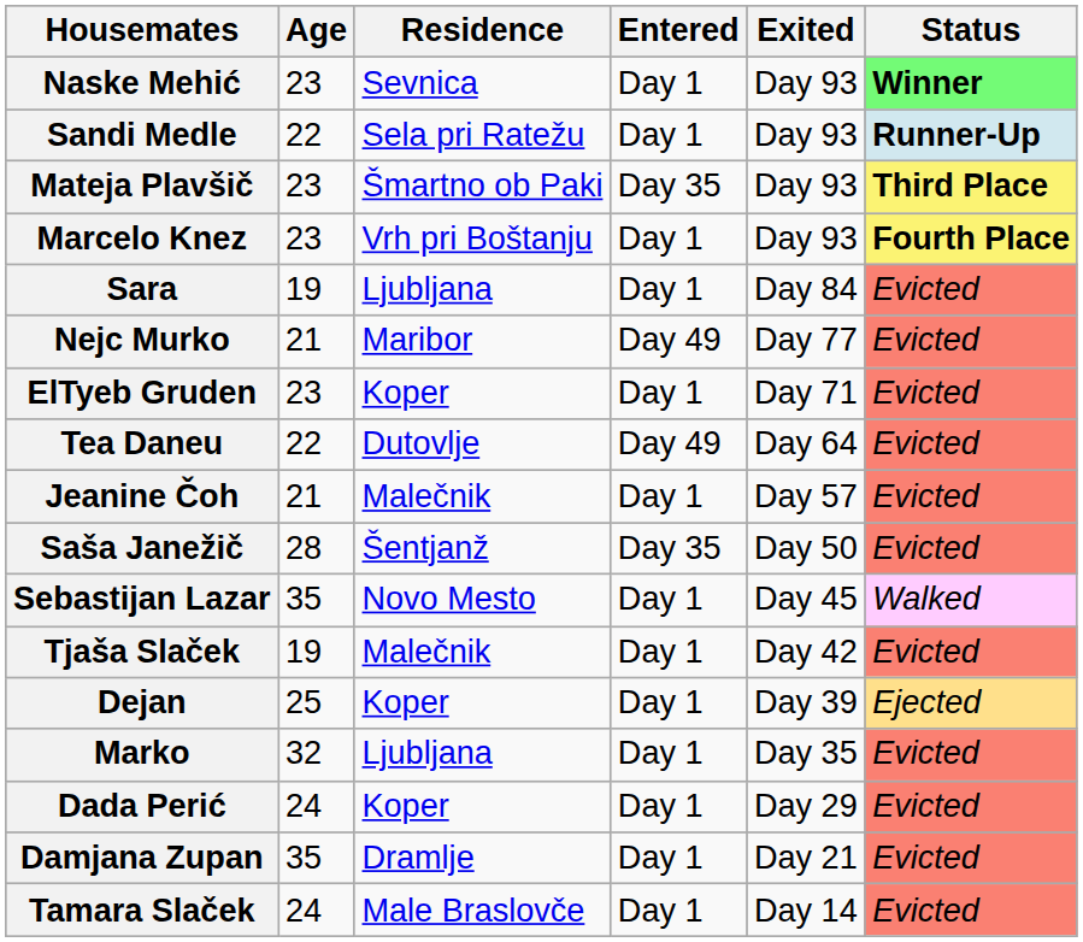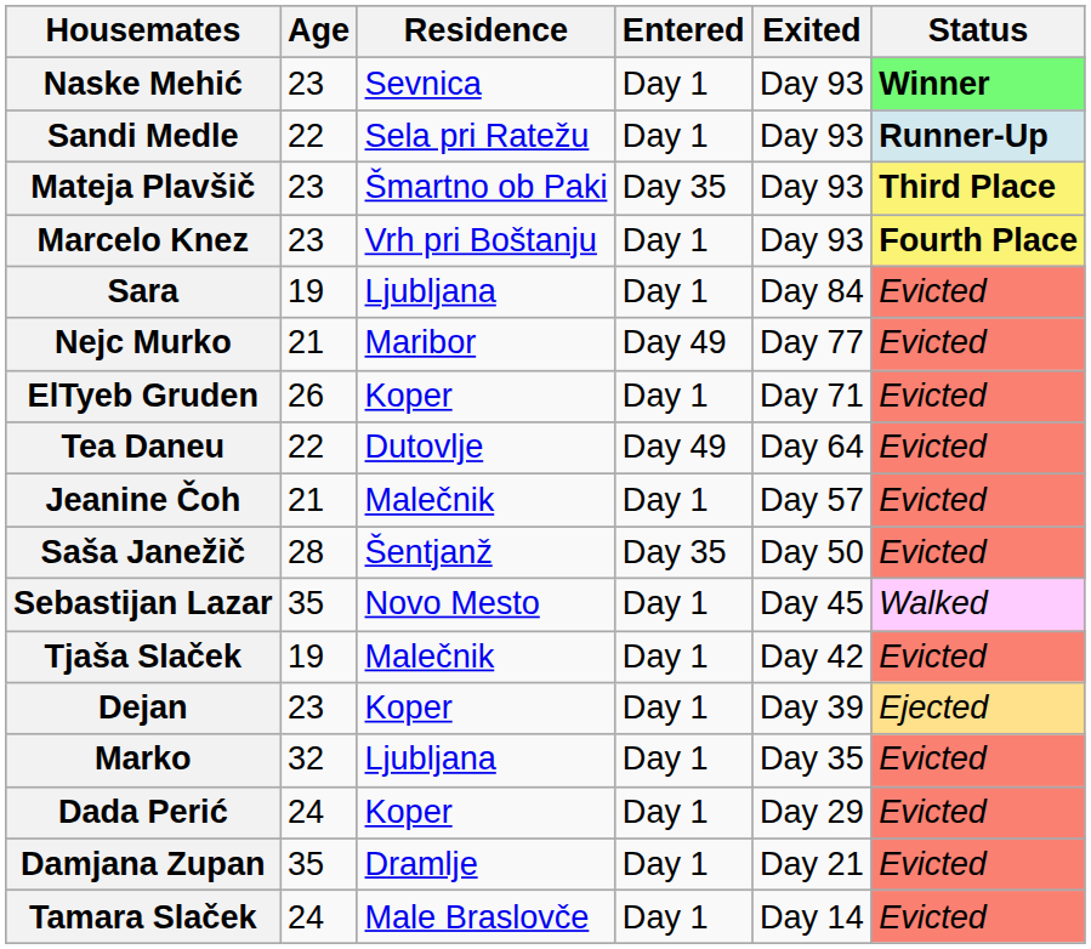ElTyeb Gruden | Age: 23 -> 26
Dejan | Age: 25 -> 23
